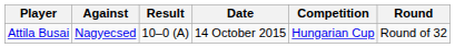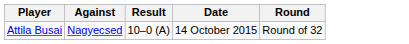- column: Competition | Hungarian Cup
